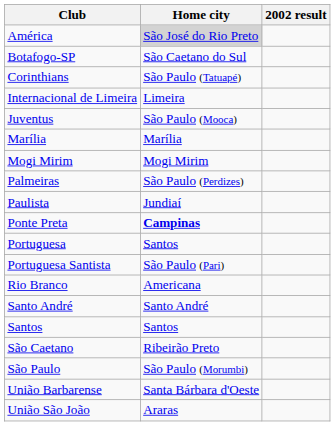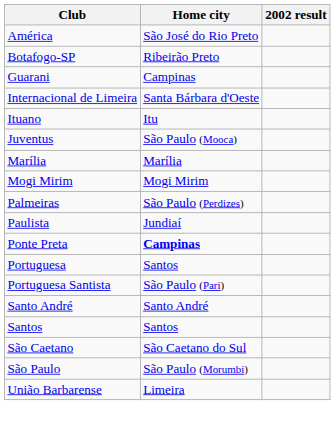América | Home city: lightgrey background -> no background
Botafogo-SP | Home city: São Caetano do Sul -> Ribeirão Preto
- row: Corinthians | São Paulo (Tatuapé)
+ row: Guarani | Campinas
Internacional de Limeira | Home city: Limeira -> Santa Bárbara d'Oeste
+ row: Ituano | Itu
- row: Rio Branco | Americana
São Caetano | Home city: Ribeirão Preto -> São Caetano do Sul
União Barbarense | Home city: Santa Bárbara d'Oeste -> Limeira
- row: União São João | Araras
